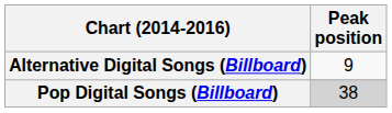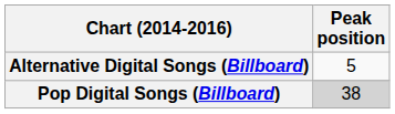Alternative Digital Songs (Billboard) | Peak position: 9 -> 5
